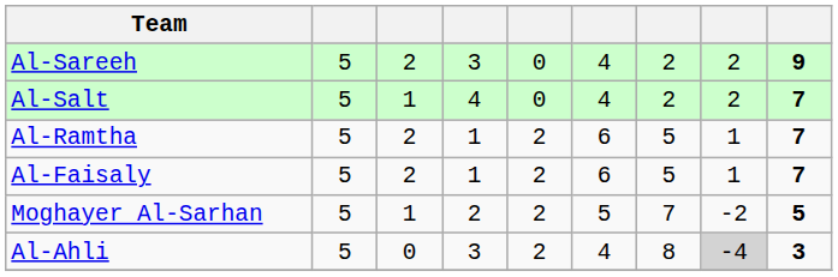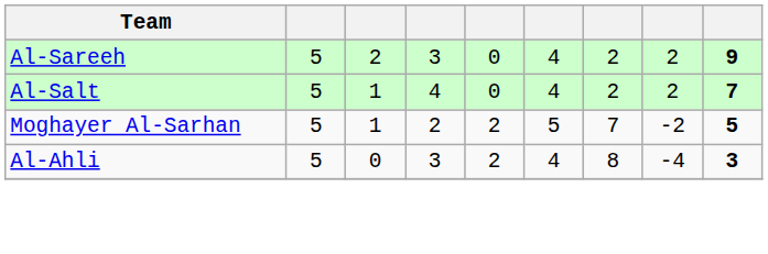- row: Al-Ramtha | 5 | 2 | 1 | 2 | 6 | 5 | 1 | 7
- row: Al-Faisaly | 5 | 2 | 1 | 2 | 6 | 5 | 1 | 7
Al-Ahli | column 8: lightgrey background -> no background
